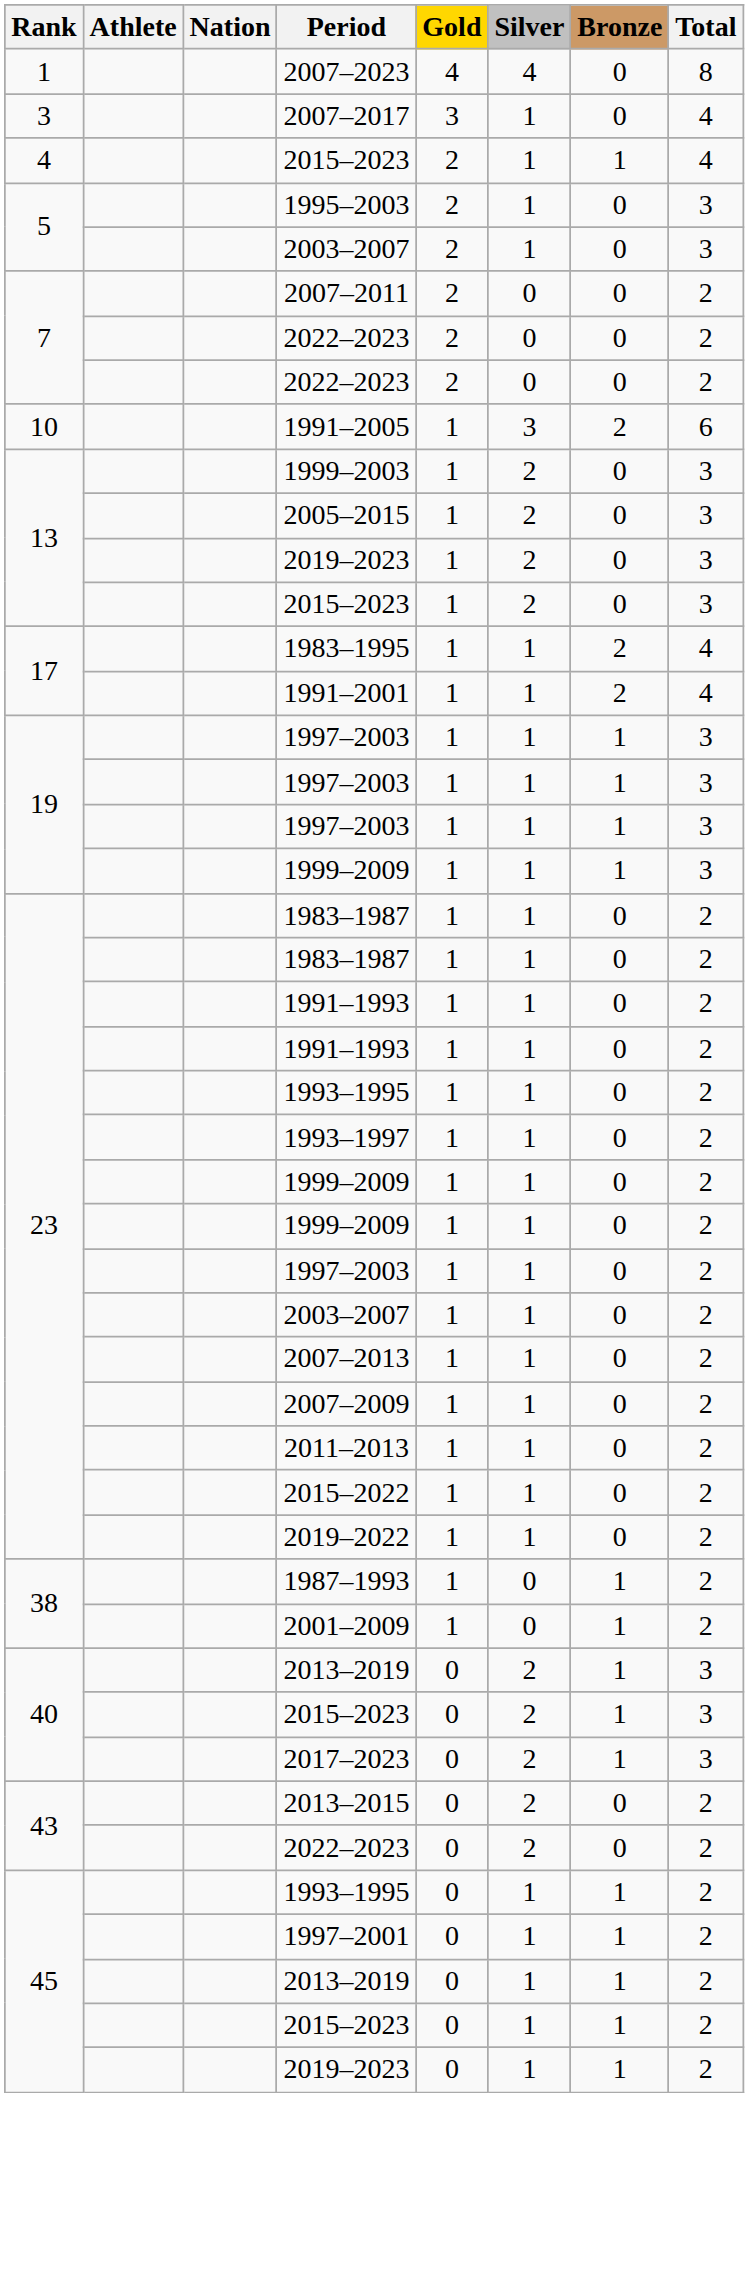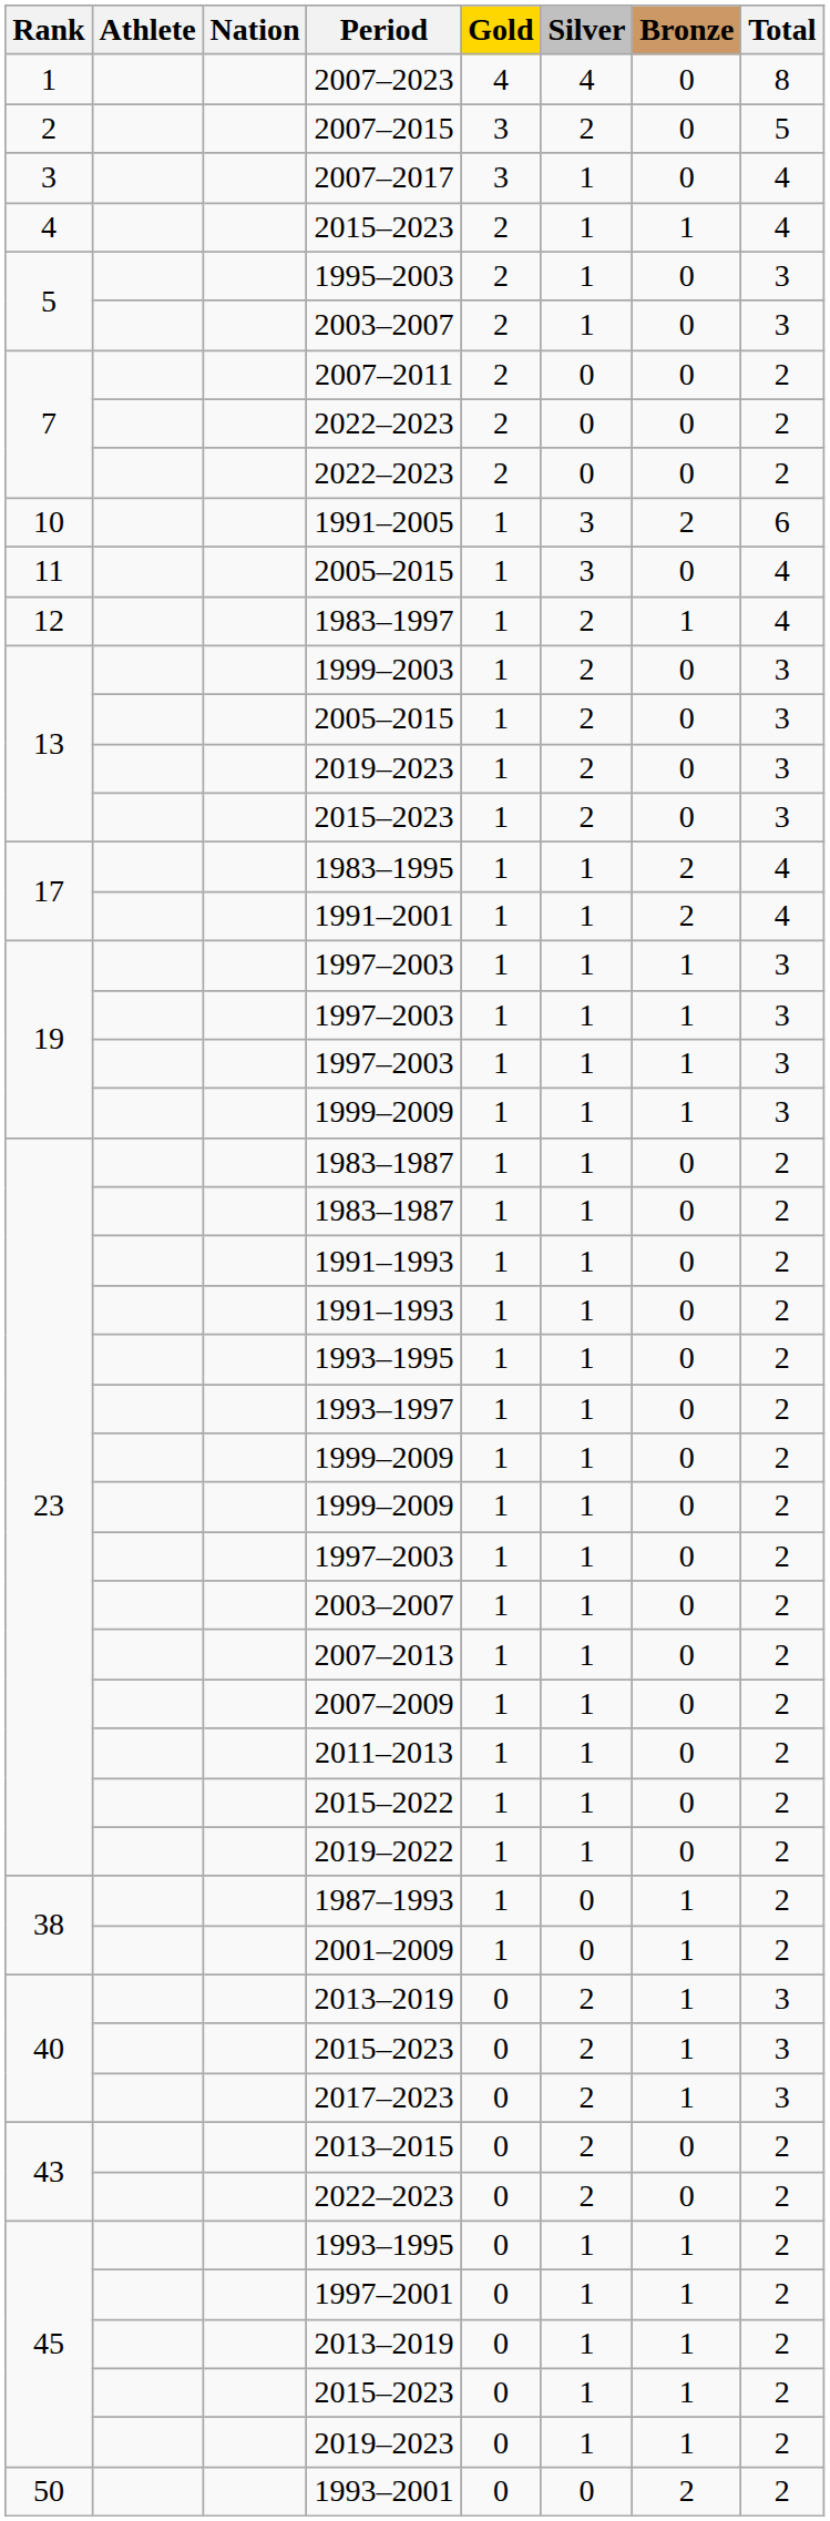+ row: 2 | 2007–2015 | 3 | 2 | 0 | 5
+ row: 11 | 2005–2015 | 1 | 3 | 0 | 4
+ row: 12 | 1983–1997 | 1 | 2 | 1 | 4
+ row: 50 | 1993–2001 | 0 | 0 | 2 | 2
